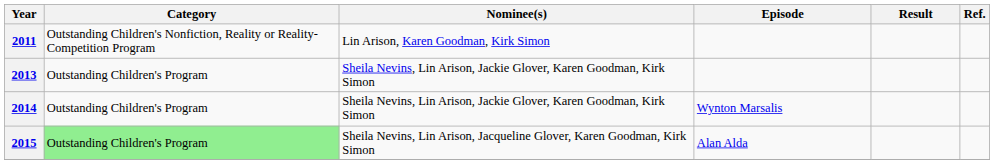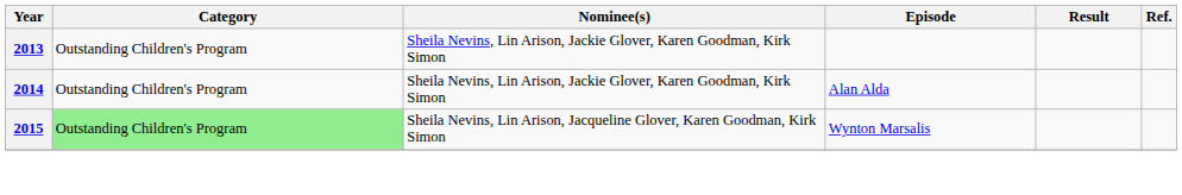- row: 2011 | Outstanding Children's Nonfiction, Reality or Reality-Competition Program | Lin Arison, Karen Goodman, Kirk Simon
2014 | Episode: Wynton Marsalis -> Alan Alda
2015 | Episode: Alan Alda -> Wynton Marsalis
